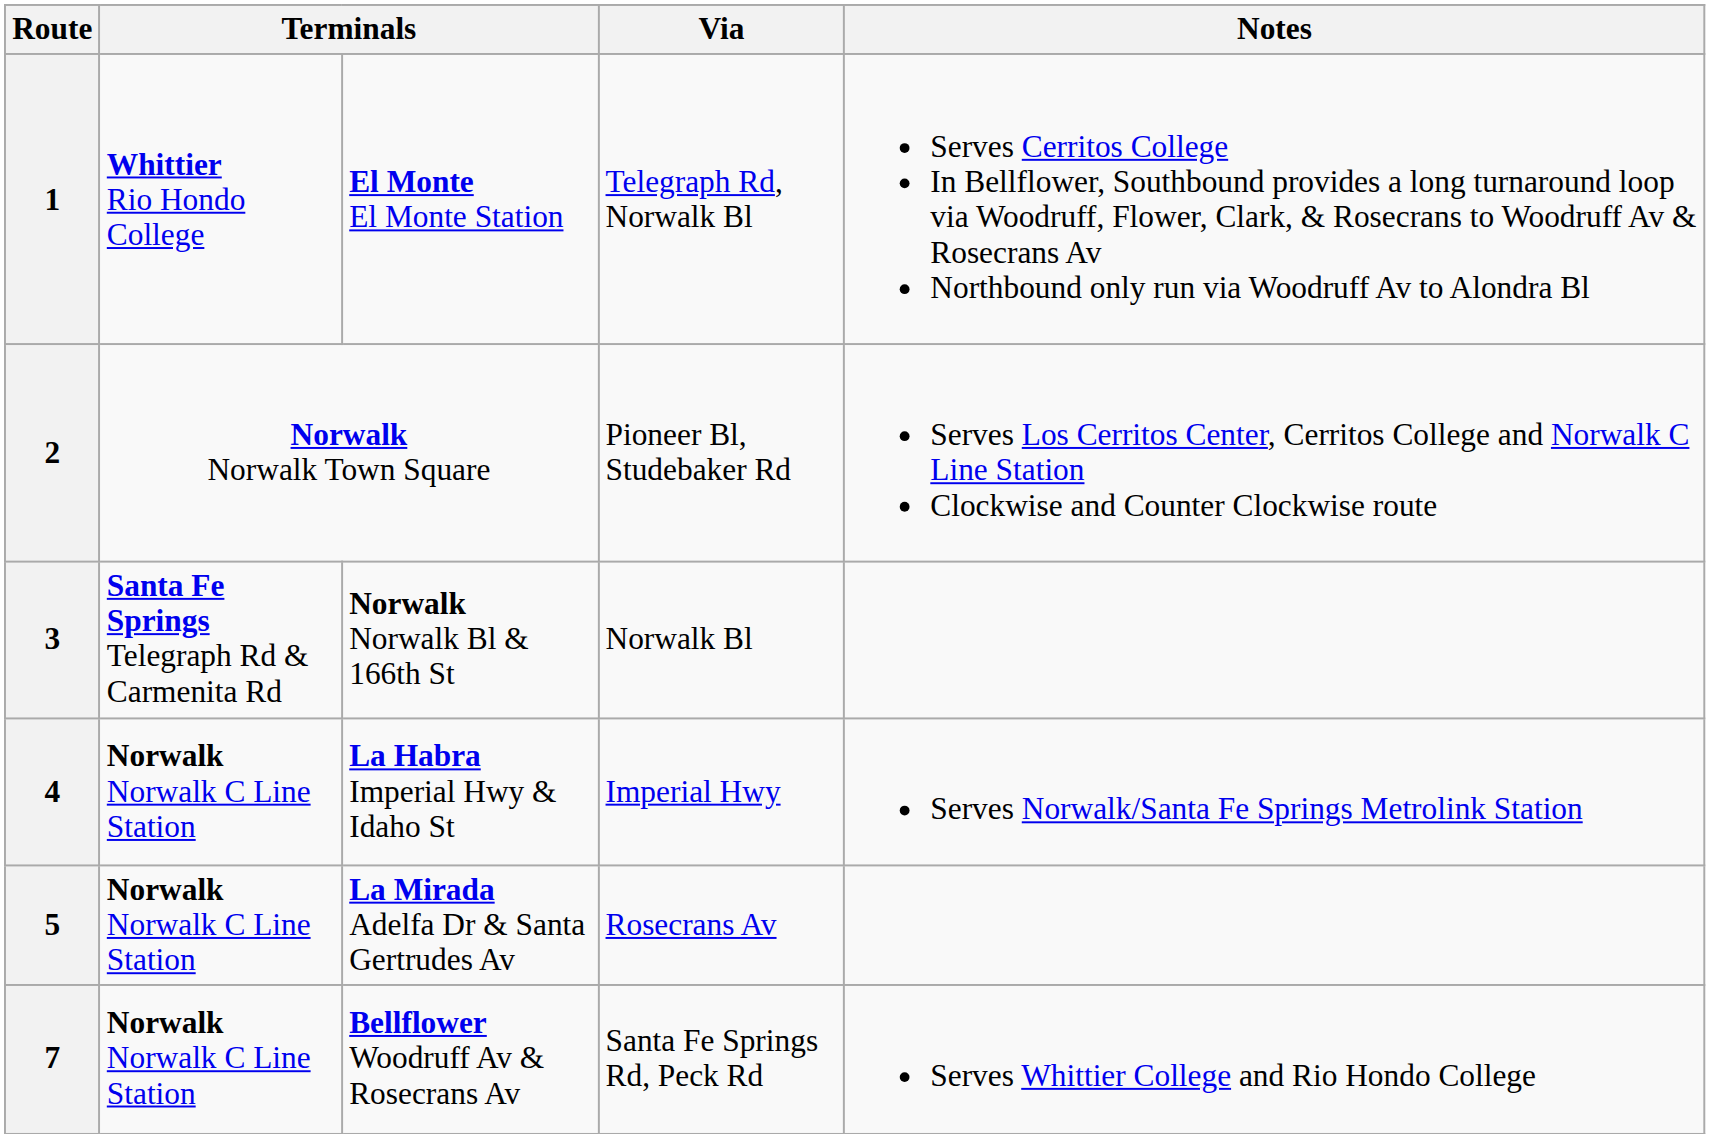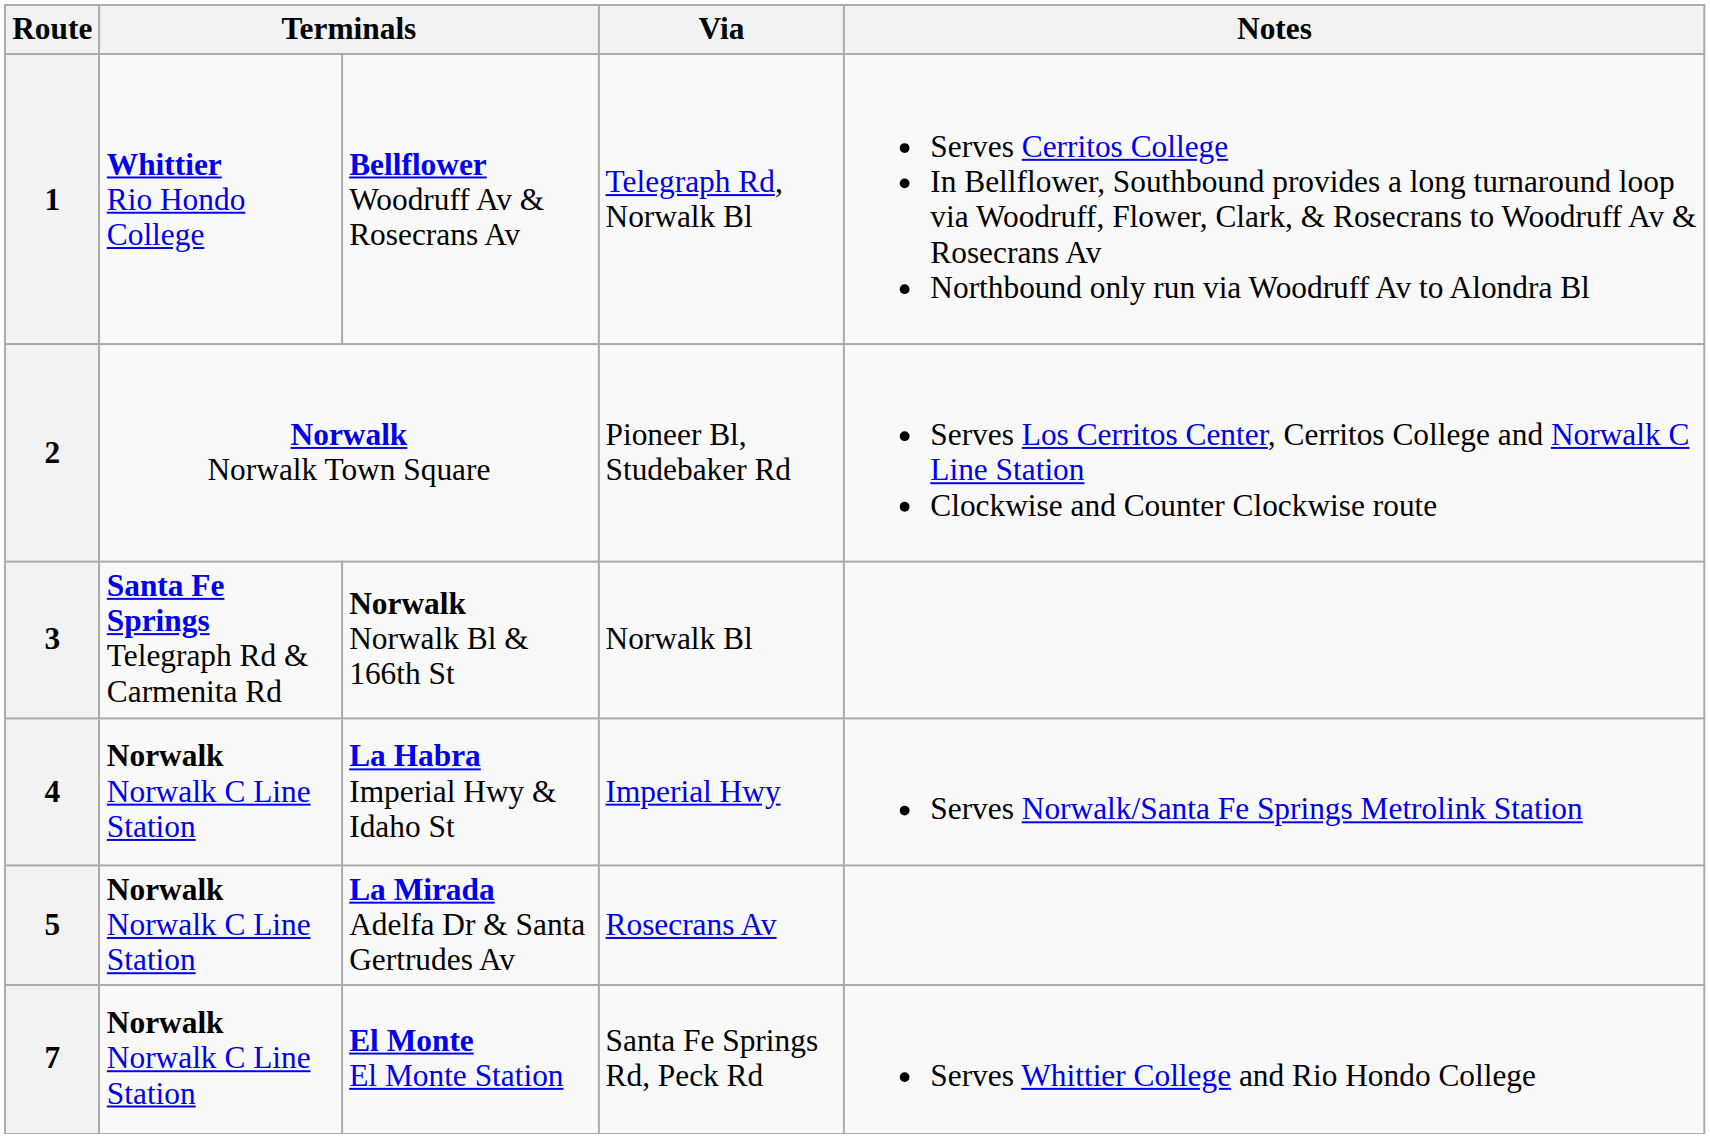1 | column 3: El Monte El Monte Station -> Bellflower Woodruff Av & Rosecrans Av
7 | column 3: Bellflower Woodruff Av & Rosecrans Av -> El Monte El Monte Station
